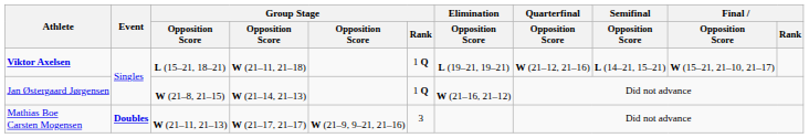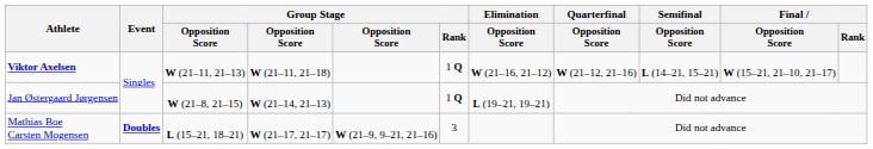Viktor Axelsen | column 3: L (15–21, 18–21) -> W (21–11, 21–13)
Viktor Axelsen | Elimination / Opposition Score: L (19–21, 19–21) -> W (21–16, 21–12)
Jan Østergaard Jørgensen | Elimination / Opposition Score: W (21–16, 21–12) -> L (19–21, 19–21)
Mathias Boe Carsten Mogensen | column 3: W (21–11, 21–13) -> L (15–21, 18–21)
